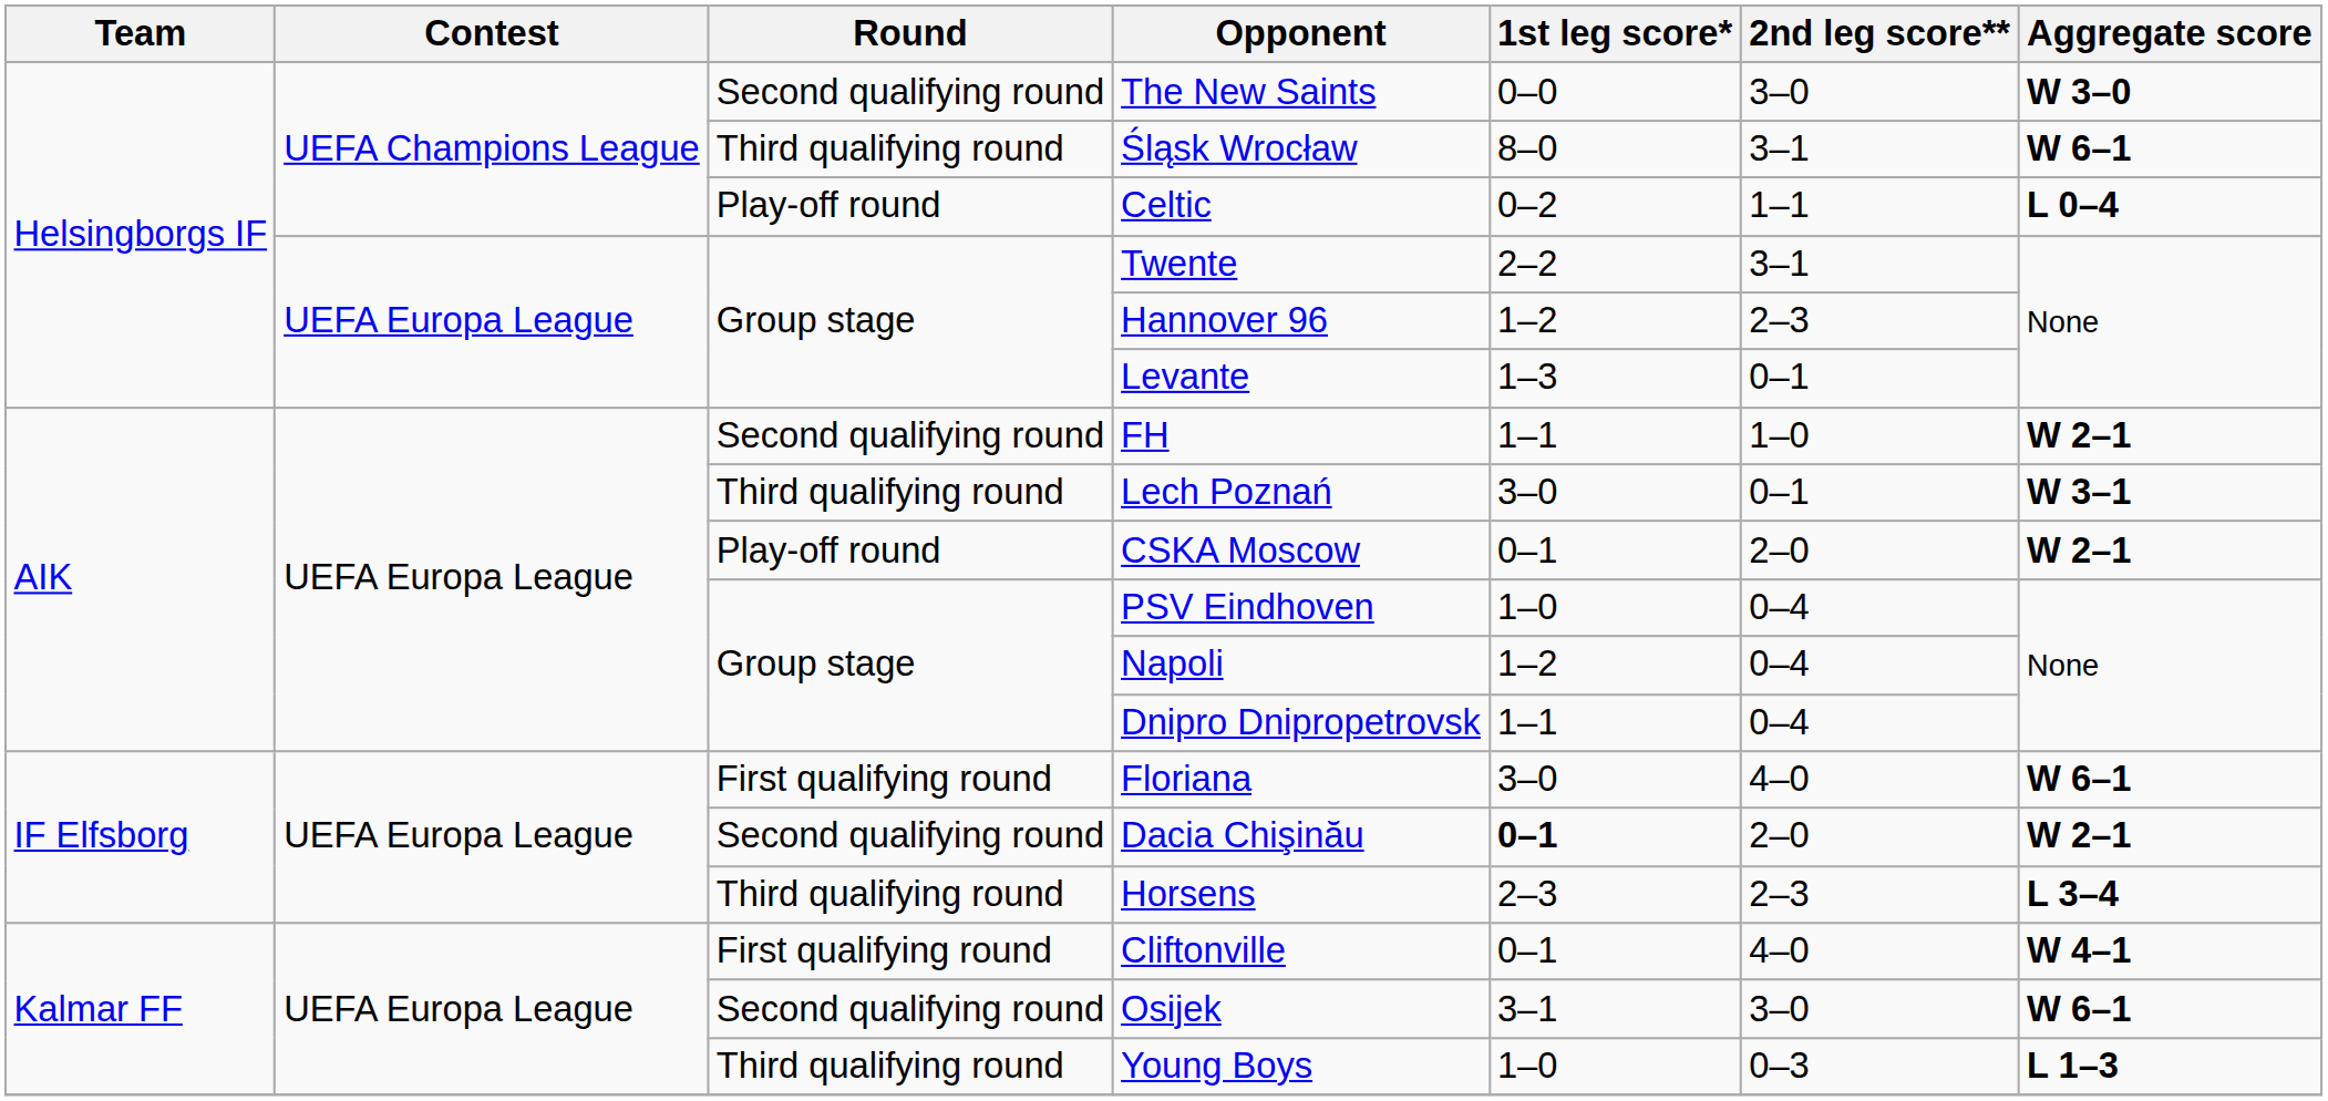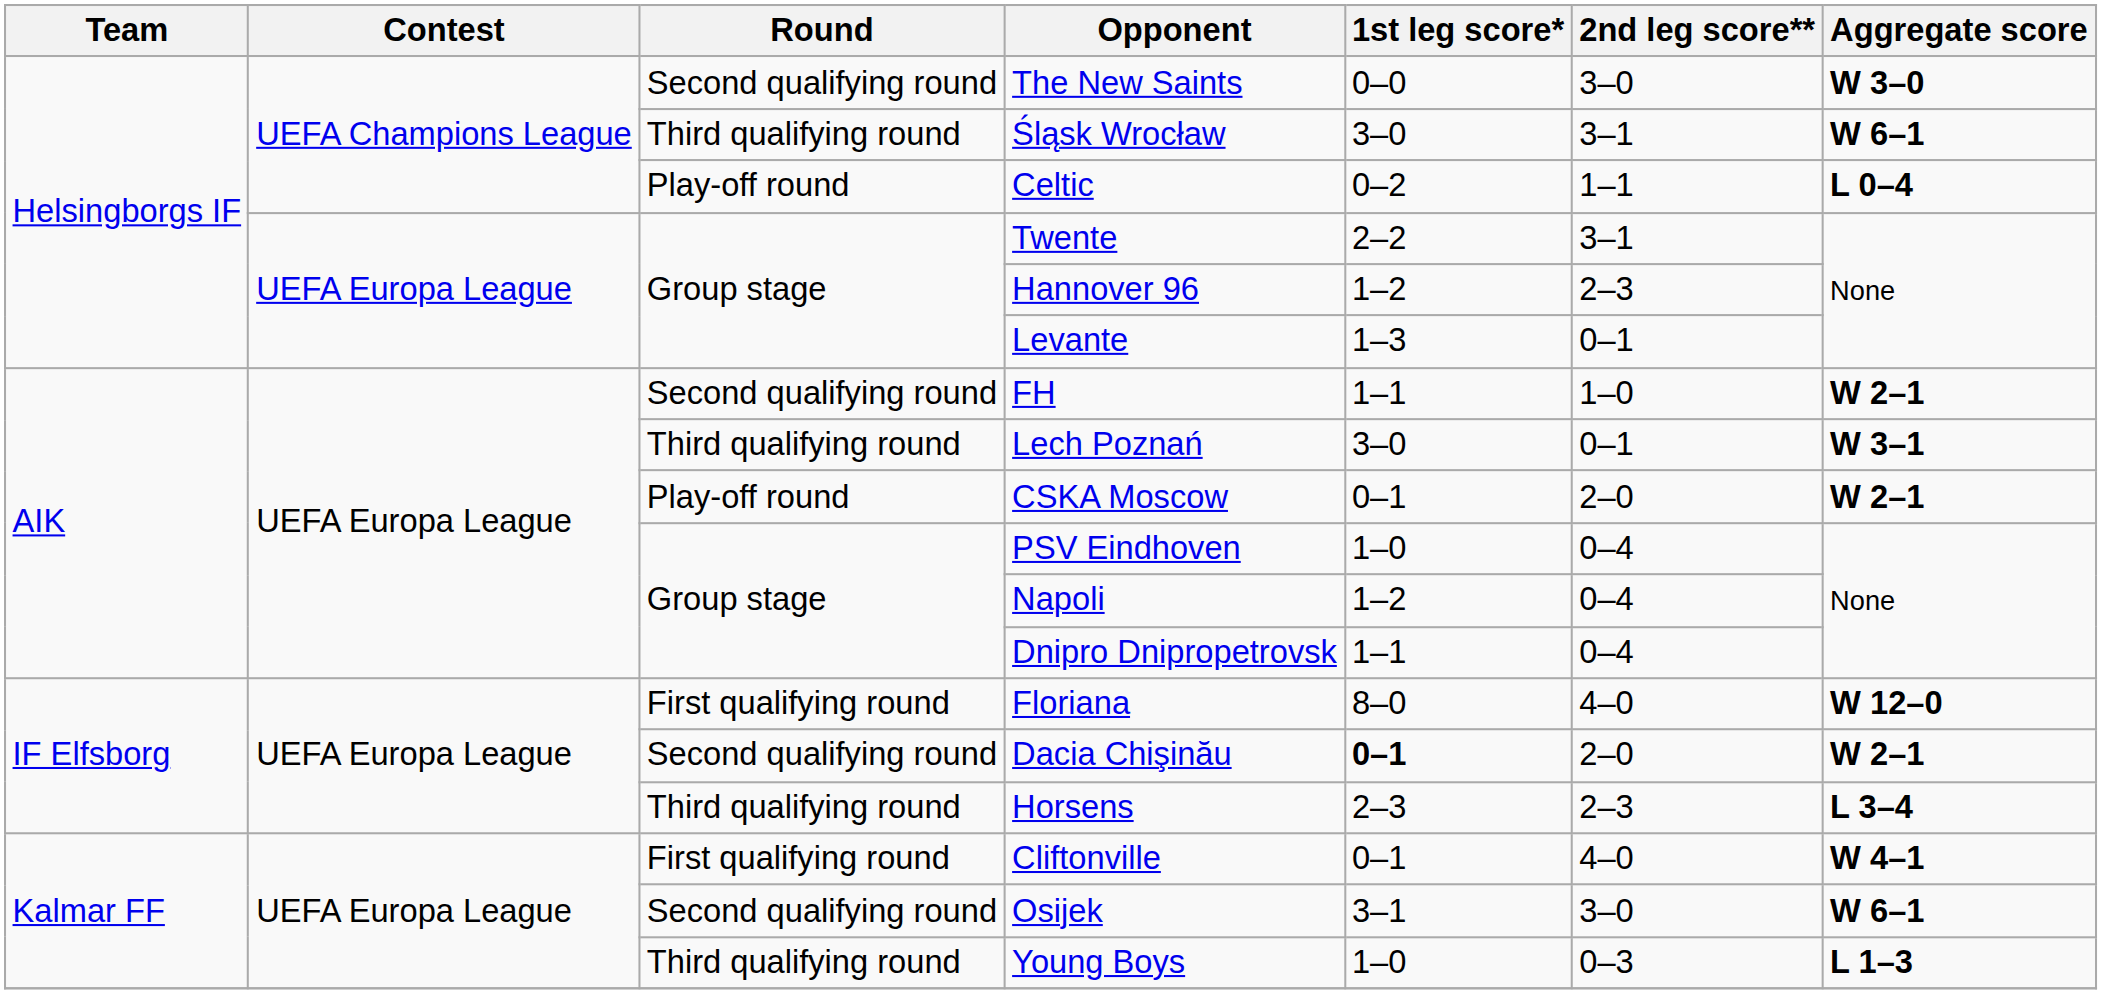Śląsk Wrocław | 1st leg score*: 8–0 -> 3–0
Floriana | 1st leg score*: 3–0 -> 8–0
Floriana | Aggregate score: W 6–1 -> W 12–0
